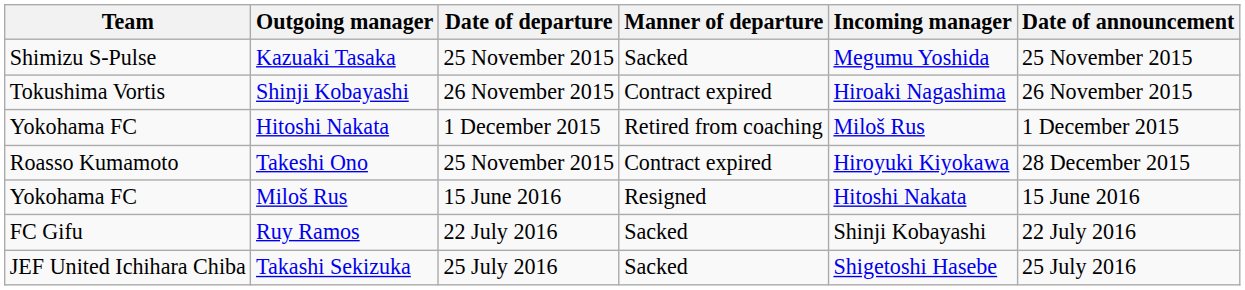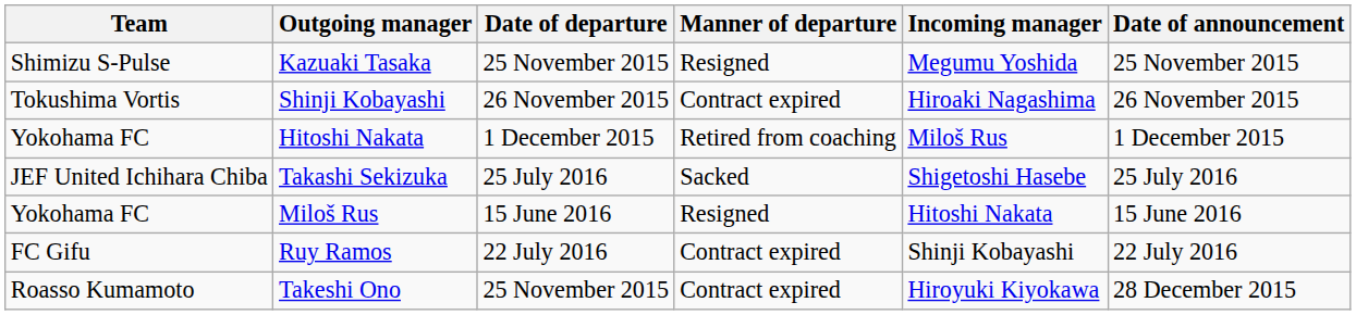Kazuaki Tasaka | Manner of departure: Sacked -> Resigned
rows swapped: Takeshi Ono <-> Takashi Sekizuka
Ruy Ramos | Manner of departure: Sacked -> Contract expired
